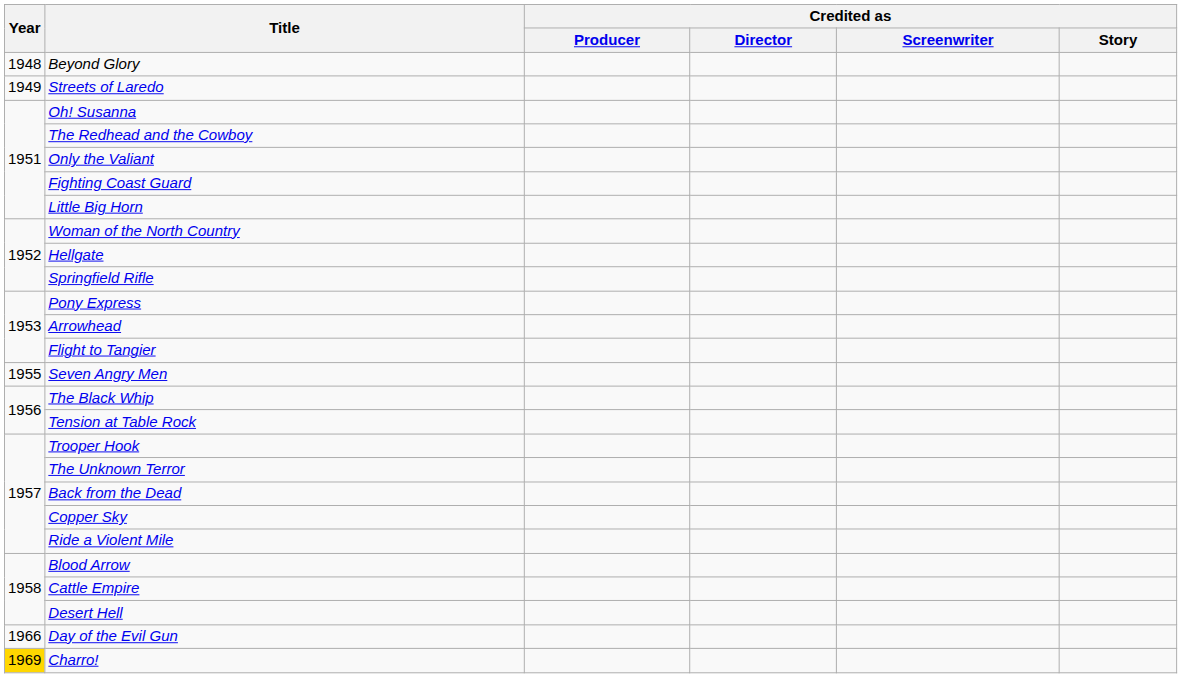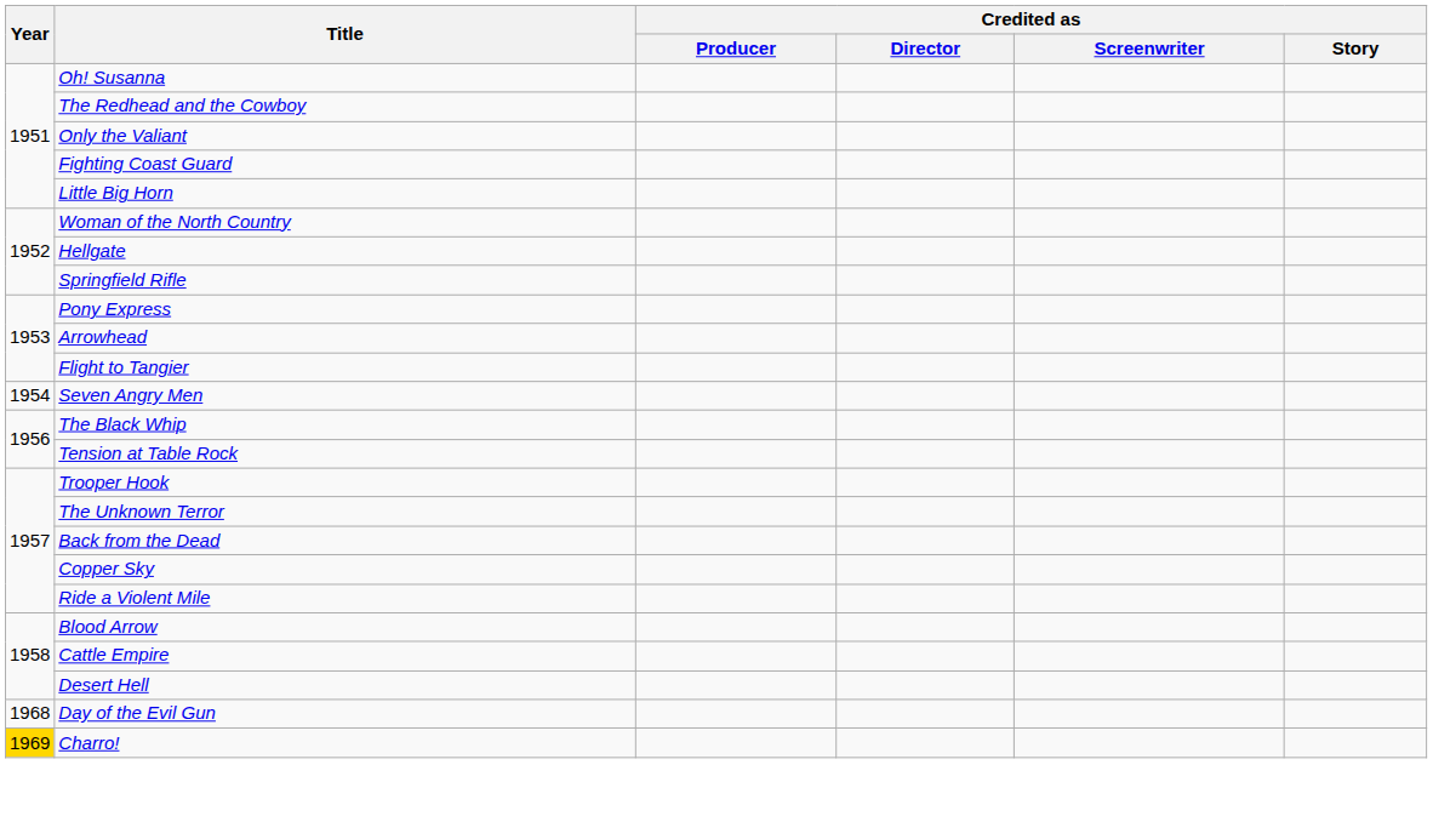- row: 1948 | Beyond Glory
- row: 1949 | Streets of Laredo
Seven Angry Men | Year: 1955 -> 1954
Day of the Evil Gun | Year: 1966 -> 1968
